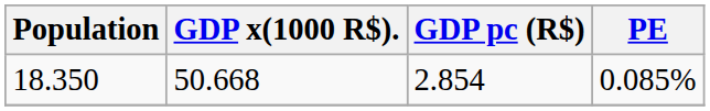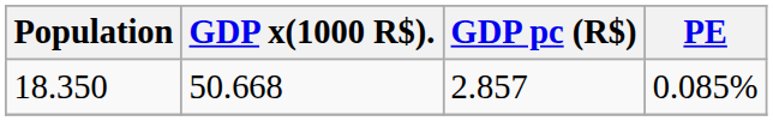18.350 | GDP pc (R$): 2.854 -> 2.857
